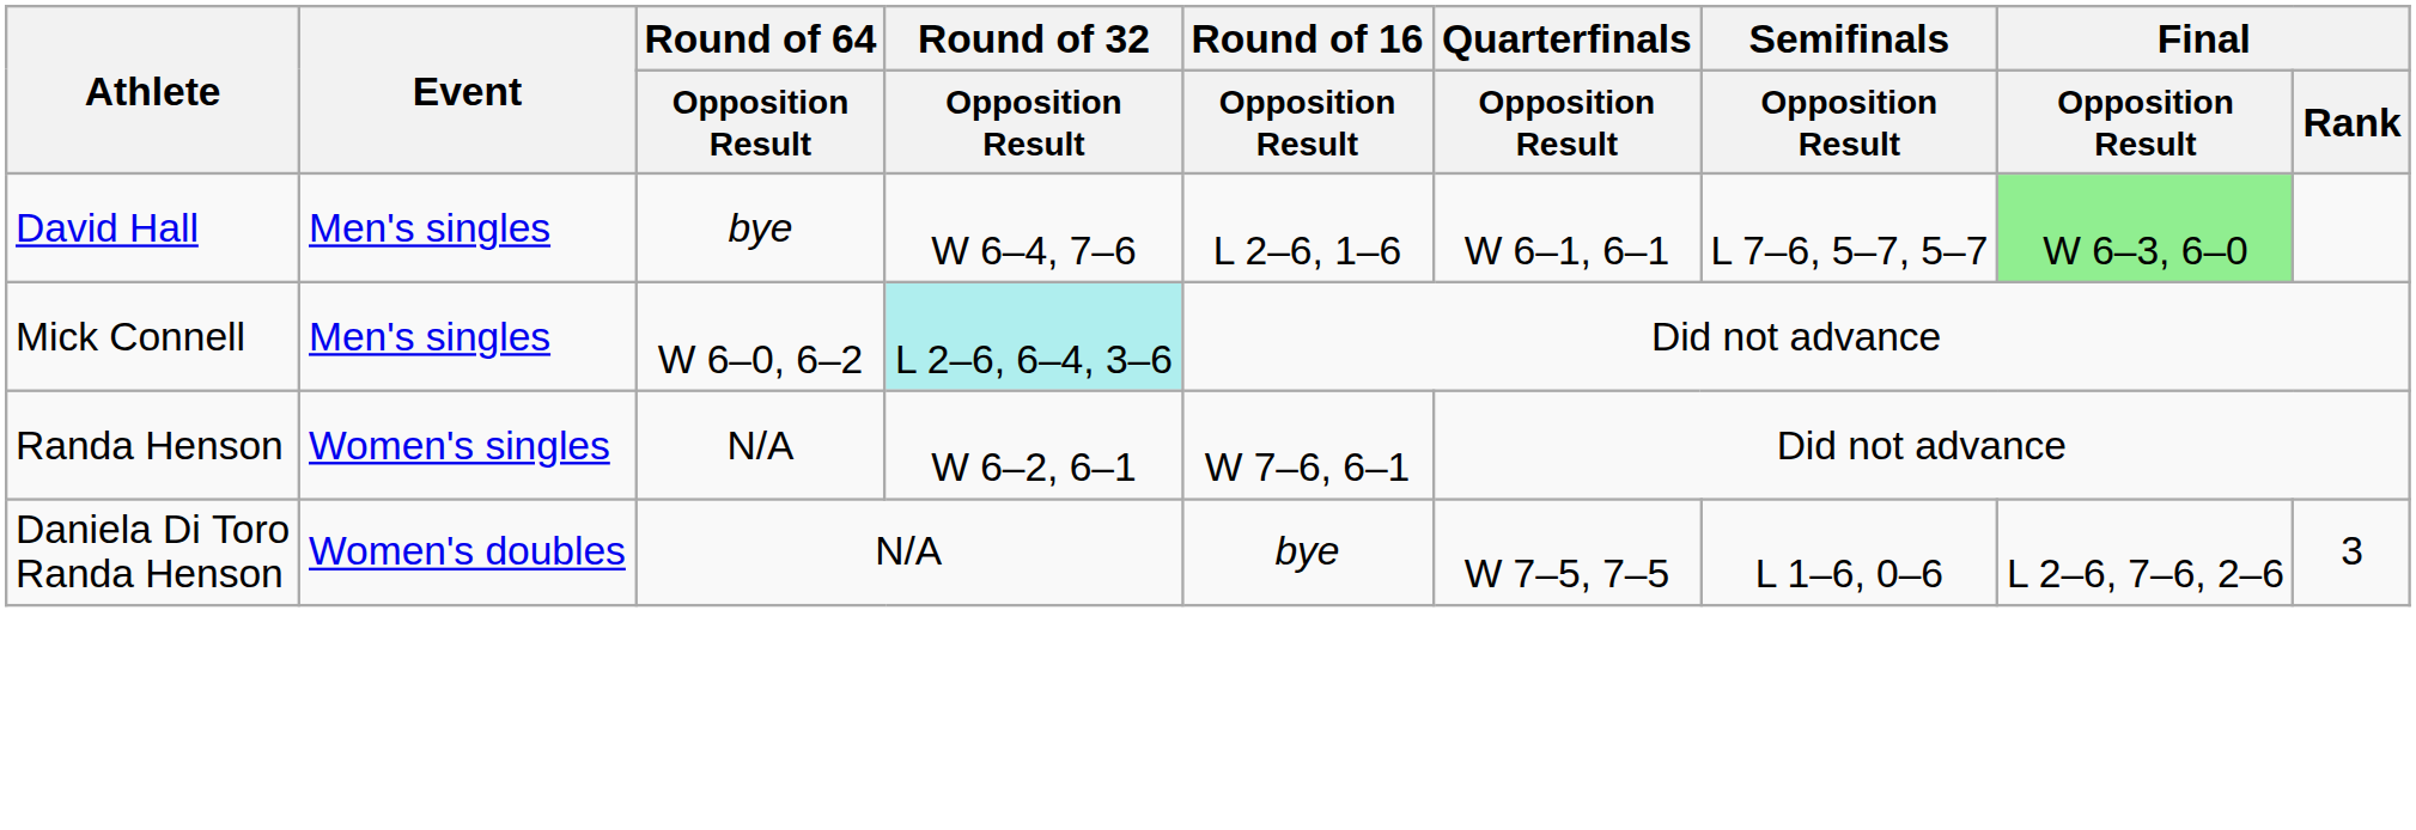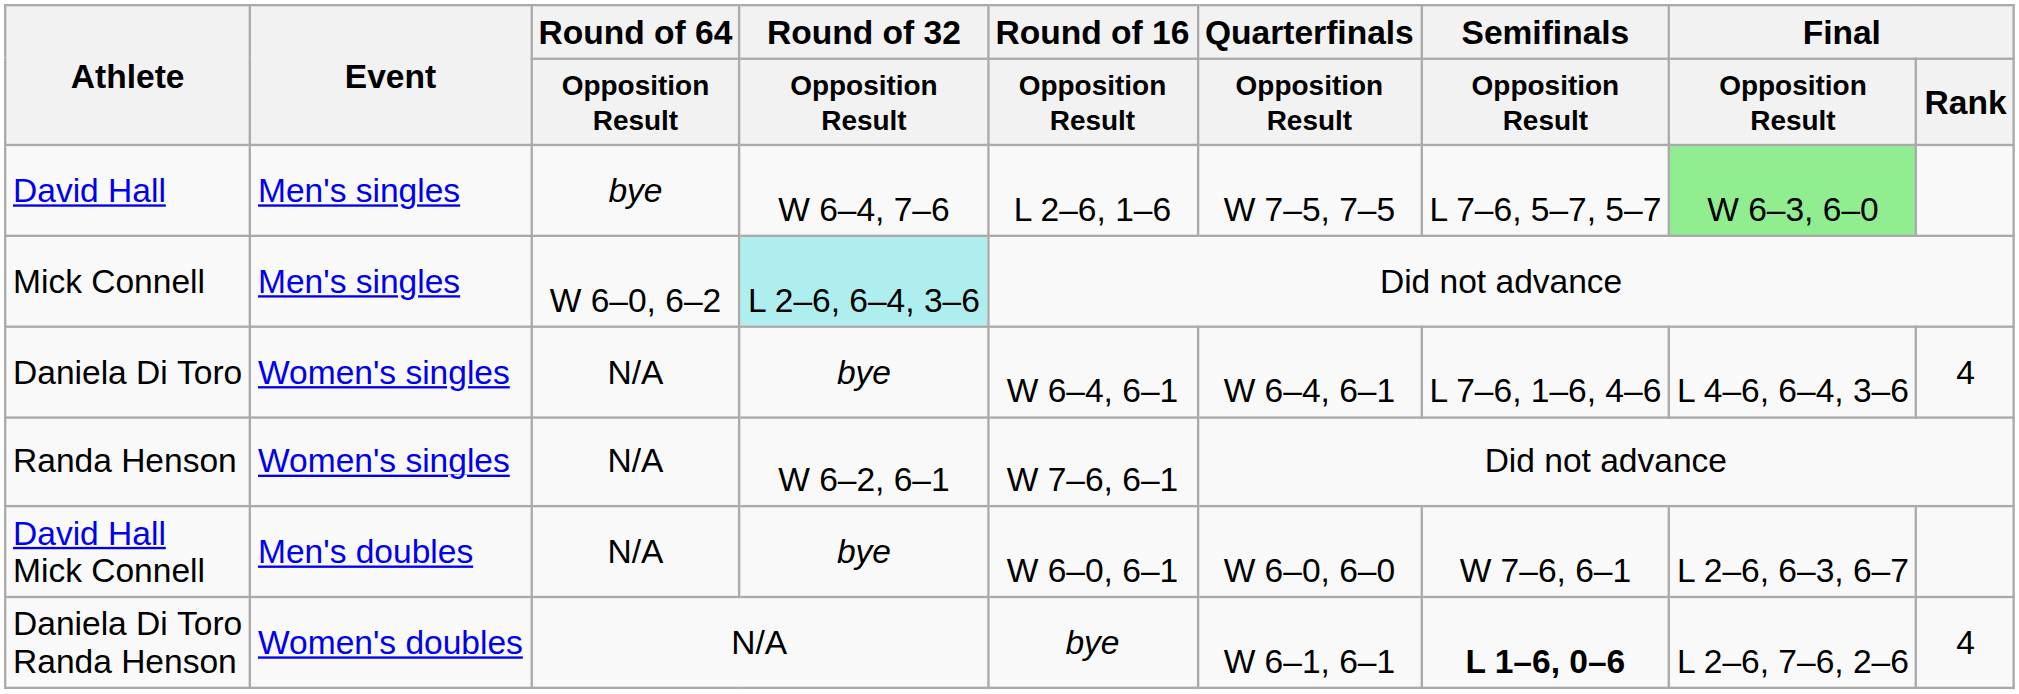David Hall | Quarterfinals / Opposition Result: W 6–1, 6–1 -> W 7–5, 7–5
+ row: Daniela Di Toro | Women's singles | N/A | bye | W 6–4, 6–1 | W 6–4, 6–1 | L 7–6, 1–6, 4–6 | L 4–6, 6–4, 3–6 | 4
+ row: David Hall Mick Connell | Men's doubles | N/A | bye | W 6–0, 6–1 | W 6–0, 6–0 | W 7–6, 6–1 | L 2–6, 6–3, 6–7
Daniela Di Toro Randa Henson | Quarterfinals / Opposition Result: W 7–5, 7–5 -> W 6–1, 6–1
Daniela Di Toro Randa Henson | Semifinals / Opposition Result: normal -> bold
Daniela Di Toro Randa Henson | Final / Rank: 3 -> 4
